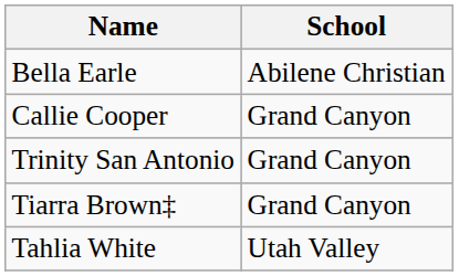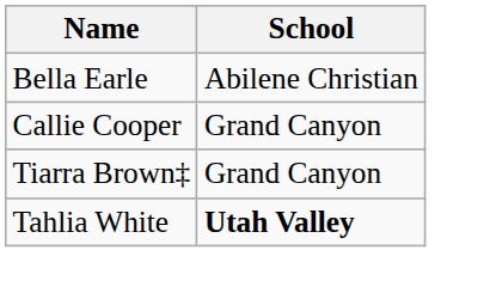- row: Trinity San Antonio | Grand Canyon
Tahlia White | School: normal -> bold
